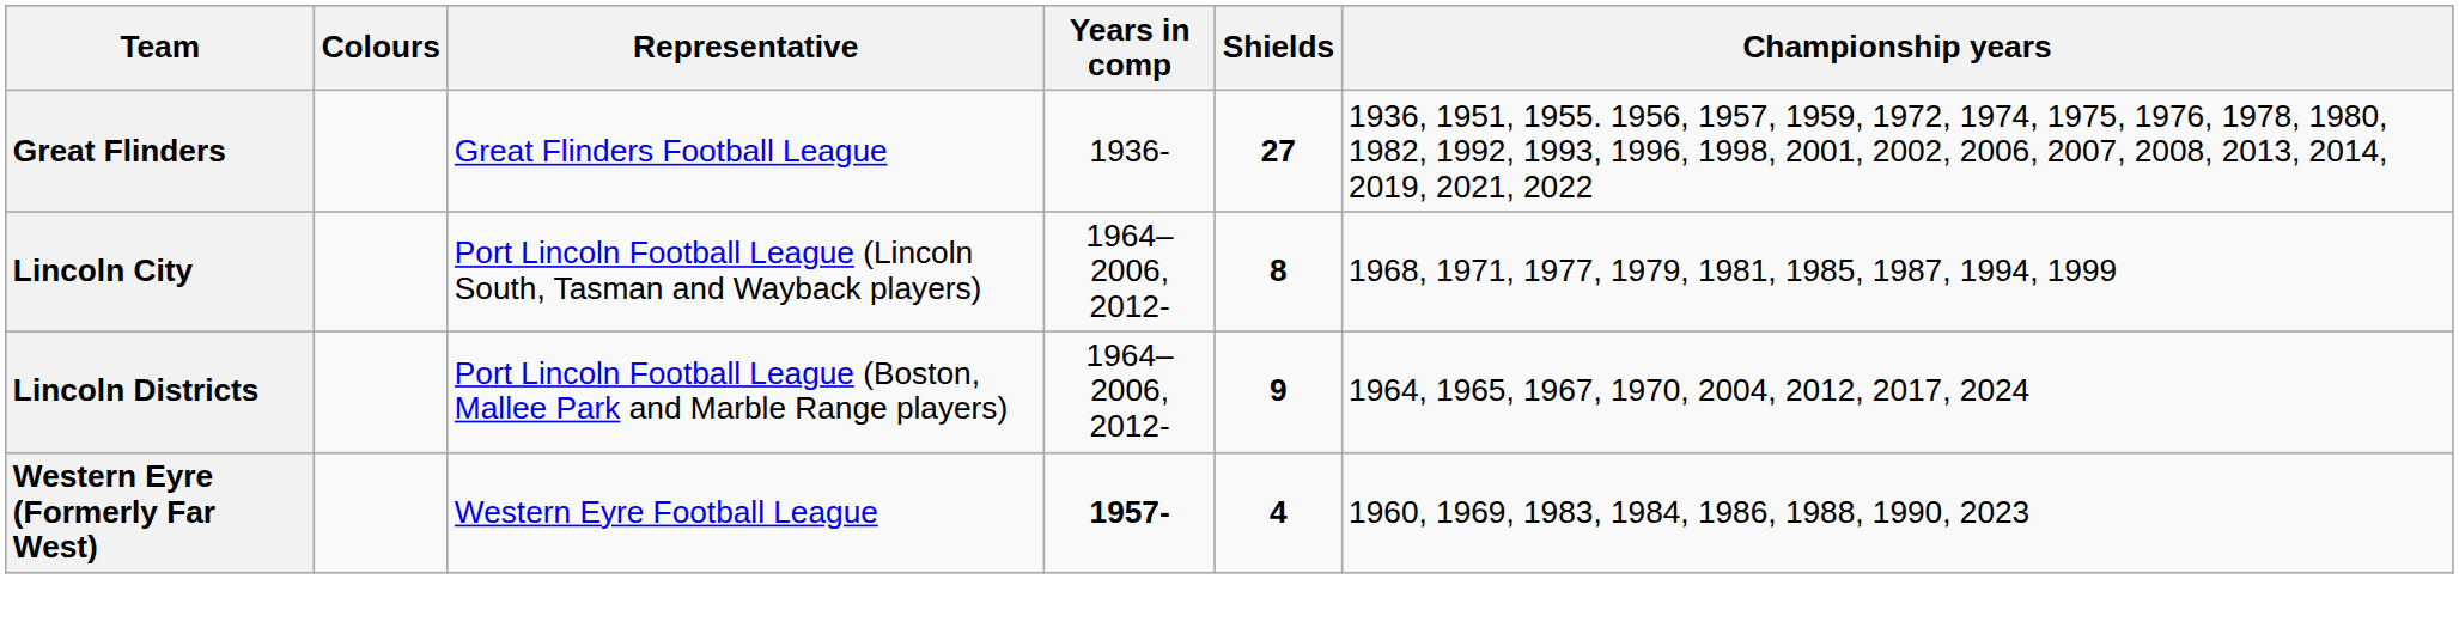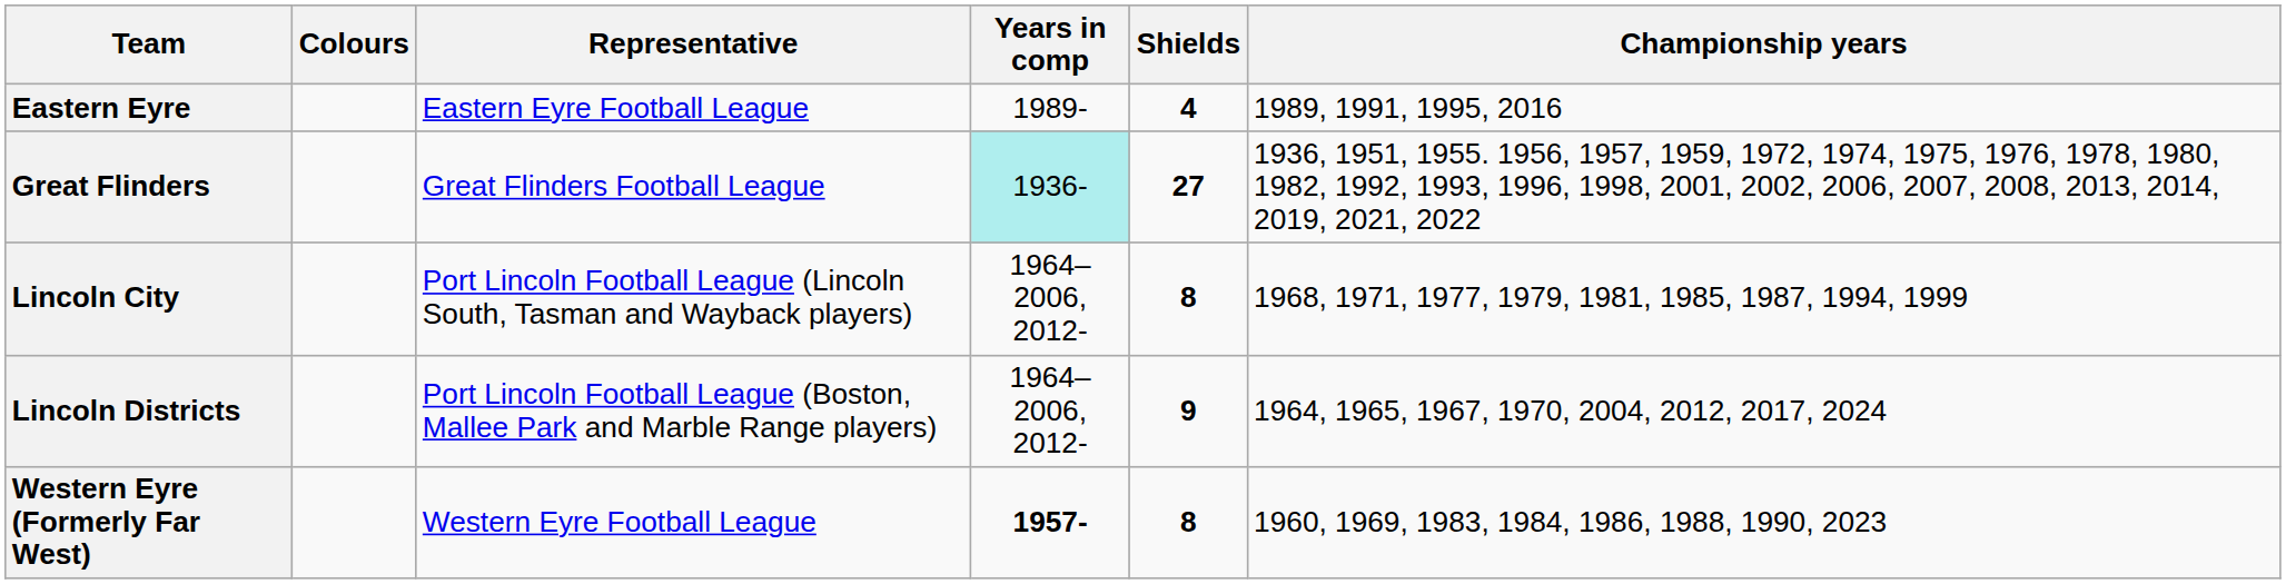+ row: Eastern Eyre | Eastern Eyre Football League | 1989- | 4 | 1989, 1991, 1995, 2016
Great Flinders | Years in comp: no background -> paleturquoise background
Western Eyre (Formerly Far West) | Shields: 4 -> 8
